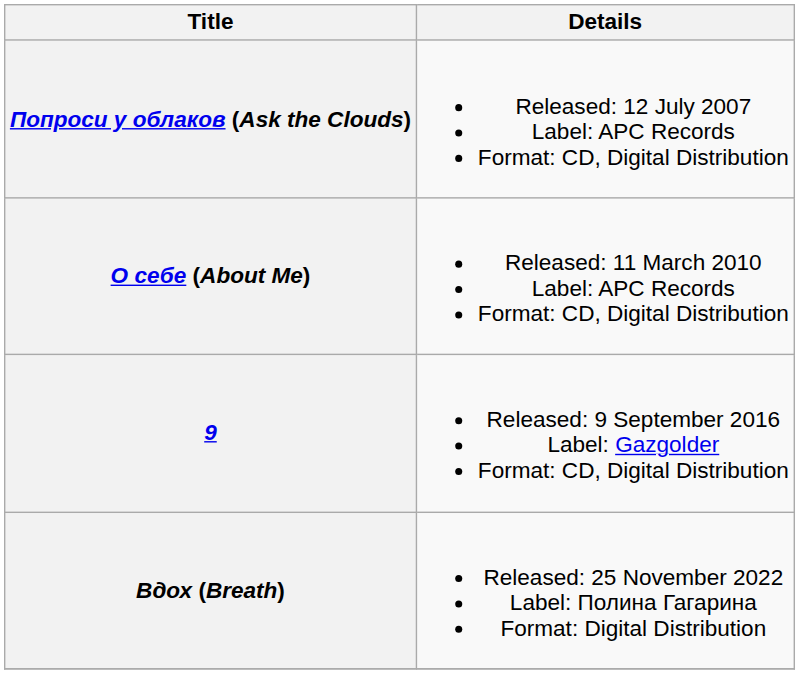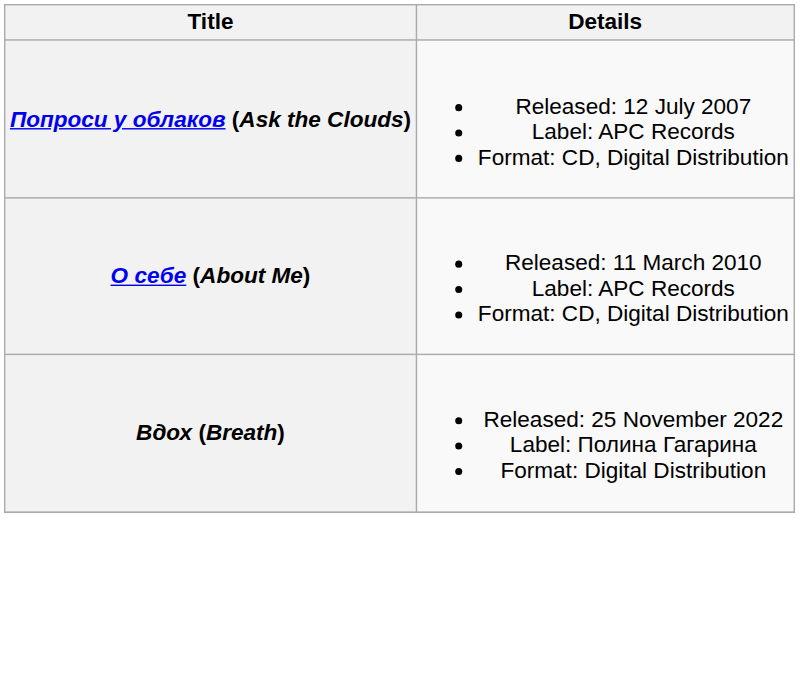- row: 9 | Released: 9 September 2016 Label: Gazgolder Format: CD, Digital Distribution
